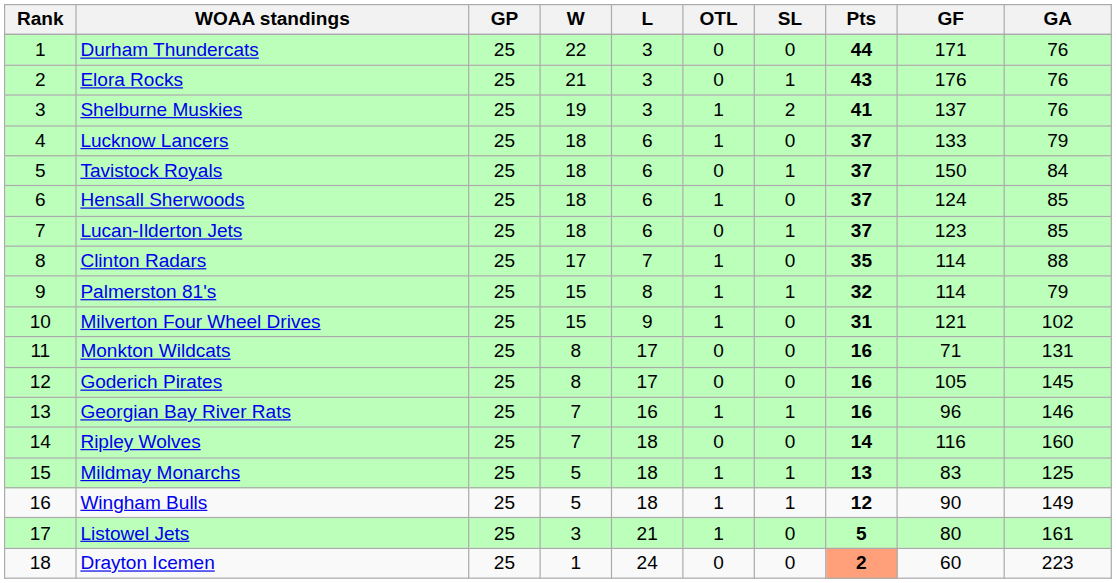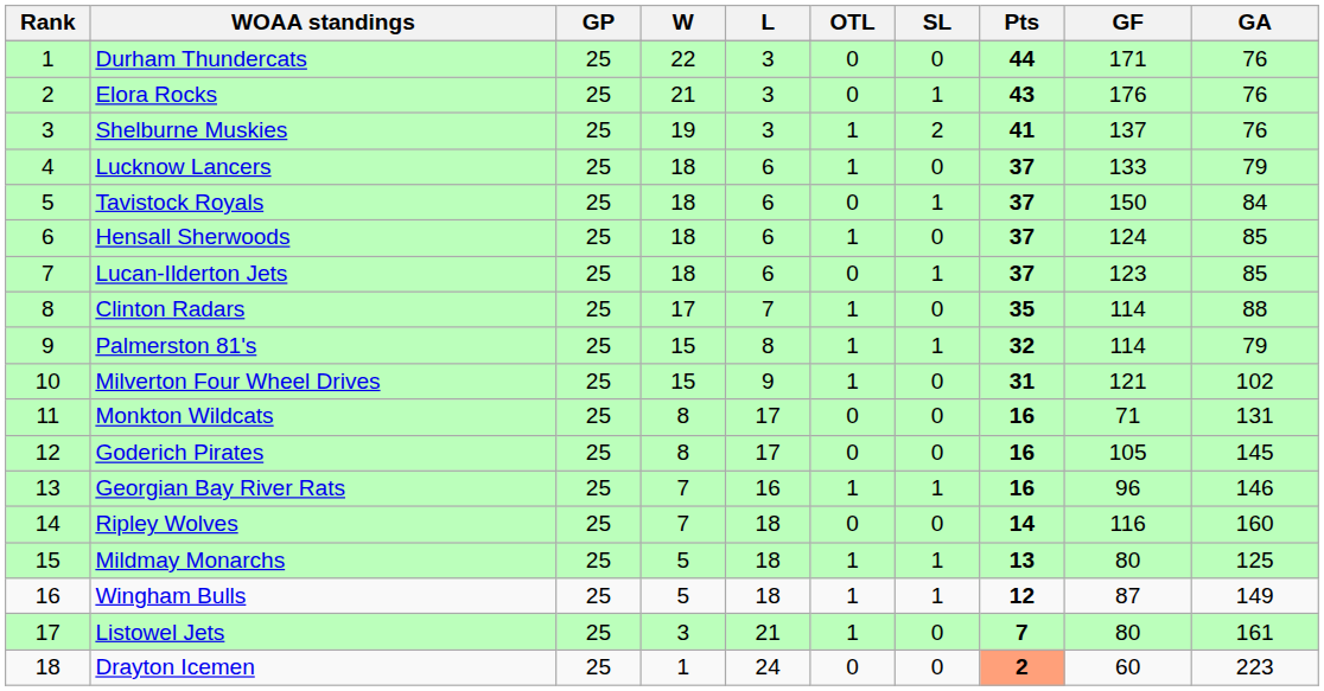Mildmay Monarchs | GF: 83 -> 80
Wingham Bulls | GF: 90 -> 87
Listowel Jets | Pts: 5 -> 7
